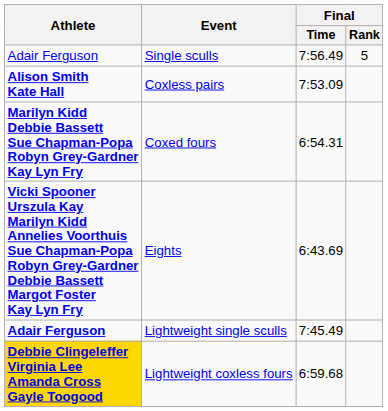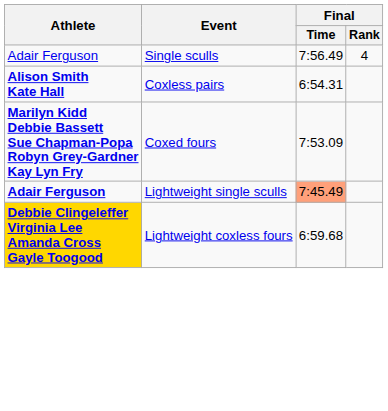Single sculls | Final / Rank: 5 -> 4
Coxless pairs | Final / Time: 7:53.09 -> 6:54.31
Coxed fours | Final / Time: 6:54.31 -> 7:53.09
- row: Vicki Spooner Urszula Kay Marilyn Kidd Annelies Voorthuis Sue Chapman-Popa Robyn Grey-Gardner Debbie Bassett Margot Foster Kay Lyn Fry | Eights | 6:43.69
Lightweight single sculls | Final / Time: no background -> lightsalmon background
